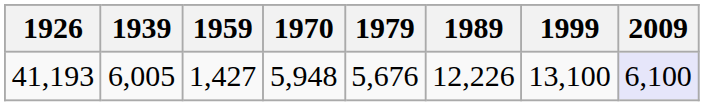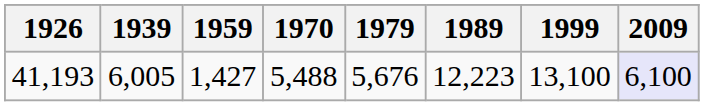41,193 | 1970: 5,948 -> 5,488
41,193 | 1989: 12,226 -> 12,223
